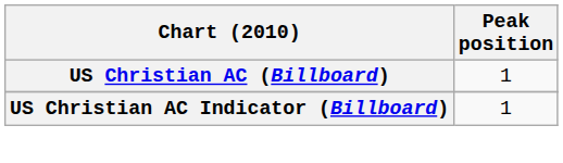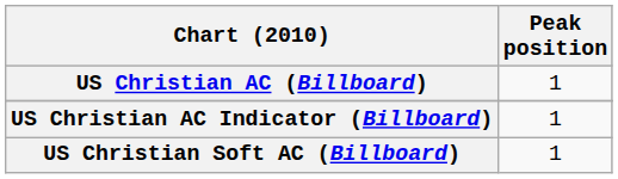+ row: US Christian Soft AC (Billboard) | 1
